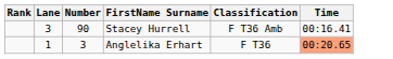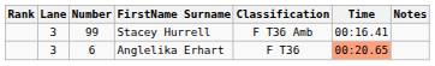+ column: Notes
Stacey Hurrell | Number: 90 -> 99
Anglelika Erhart | Lane: 1 -> 3
Anglelika Erhart | Number: 3 -> 6
